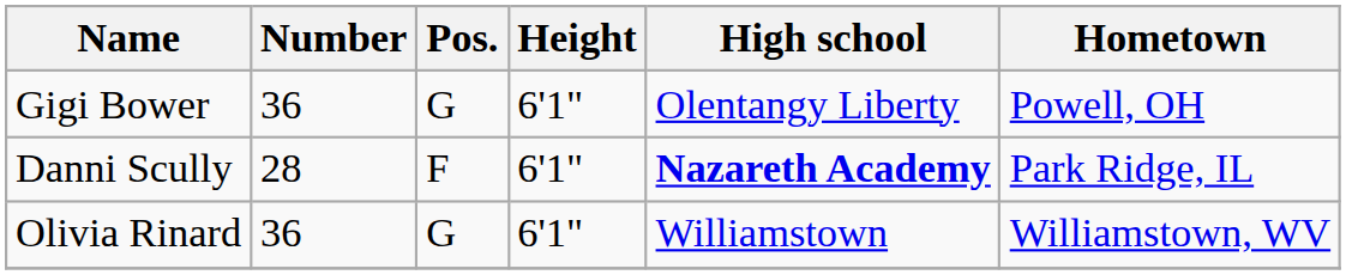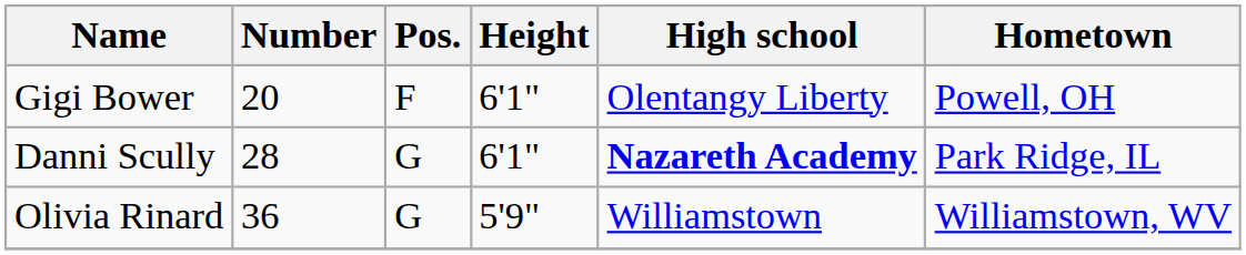Gigi Bower | Number: 36 -> 20
Gigi Bower | Pos.: G -> F
Danni Scully | Pos.: F -> G
Olivia Rinard | Height: 6'1" -> 5'9"
